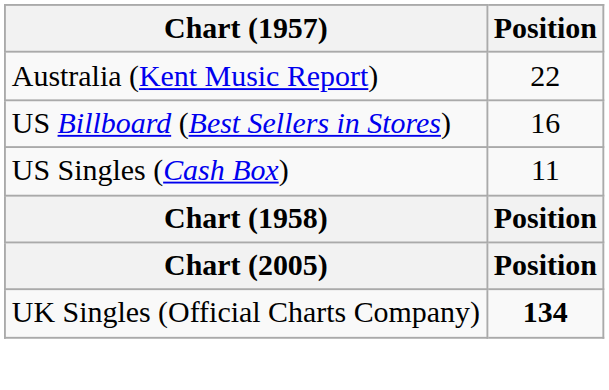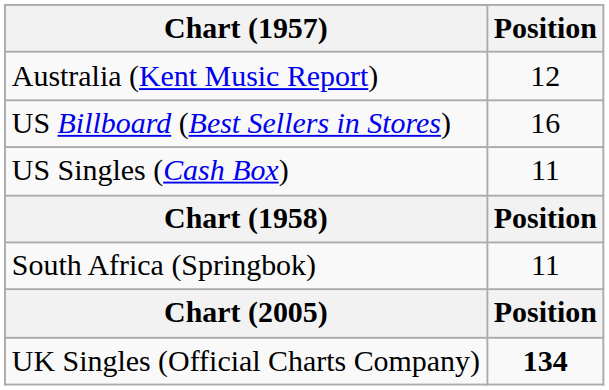Australia (Kent Music Report) | Position: 22 -> 12
+ row: South Africa (Springbok) | 11
